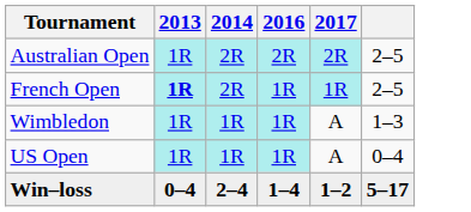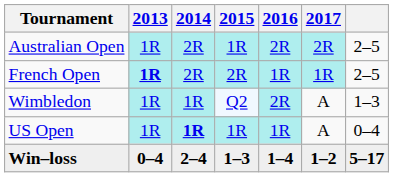+ column: 2015 | 1R | 2R | Q2 | 1R | 1–3
Wimbledon | 2016: 1R -> 2R
US Open | 2014: normal -> bold
